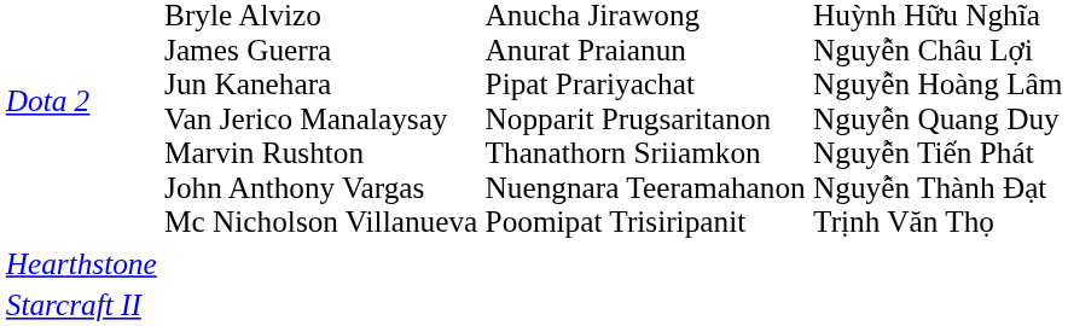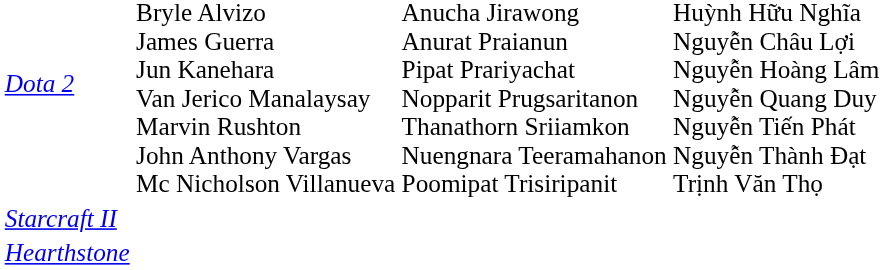rows swapped: Starcraft II <-> Hearthstone
